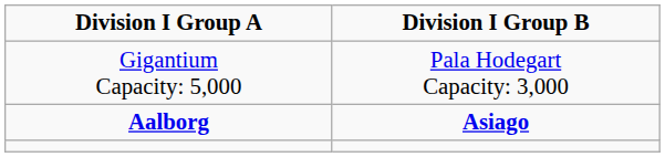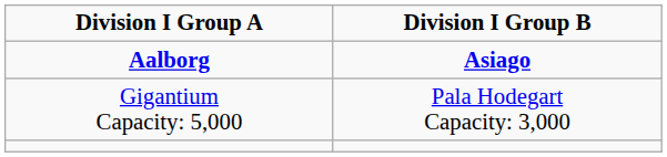rows swapped: Aalborg <-> Gigantium Capacity: 5,000
